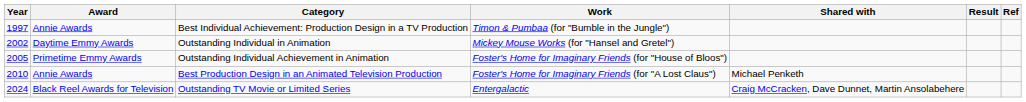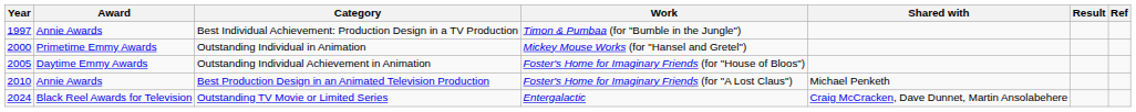Outstanding Individual in Animation | Year: 2002 -> 2000
Outstanding Individual in Animation | Award: Daytime Emmy Awards -> Primetime Emmy Awards
Outstanding Individual Achievement in Animation | Award: Primetime Emmy Awards -> Daytime Emmy Awards
